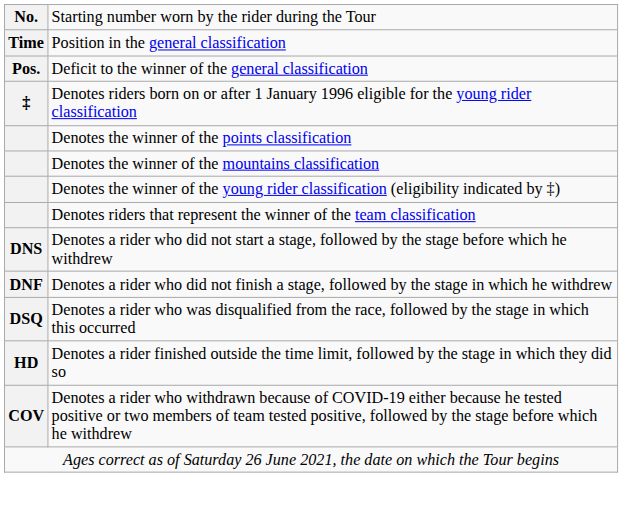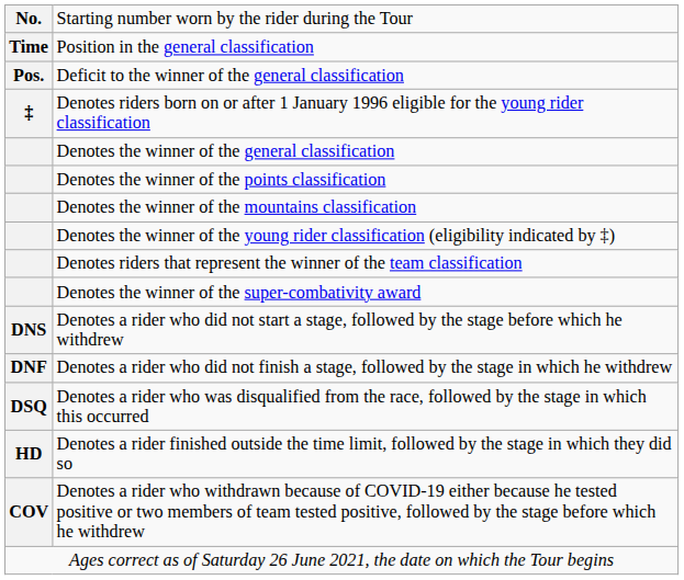+ row: Denotes the winner of the general classification
+ row: Denotes the winner of the super-combativity award
